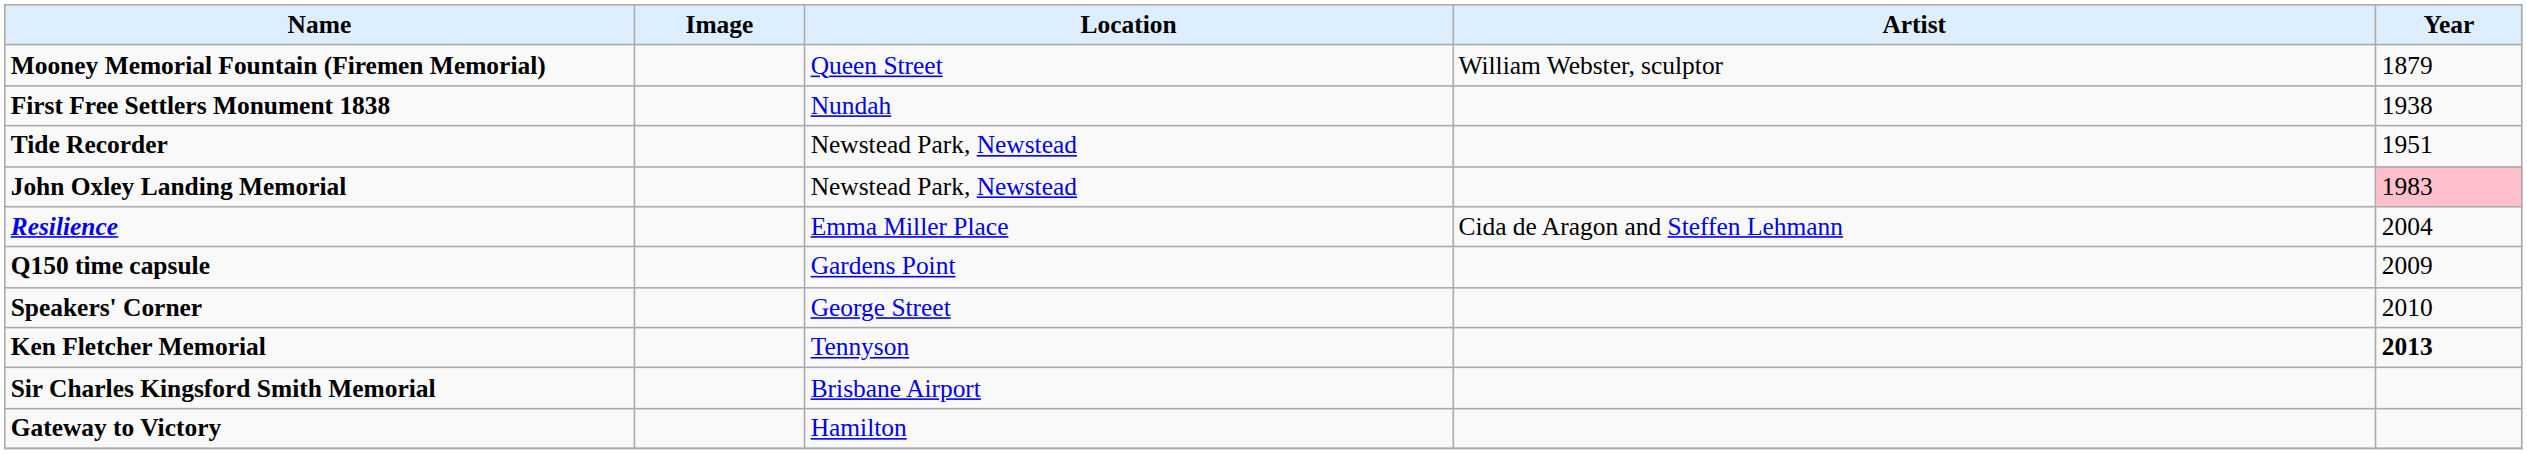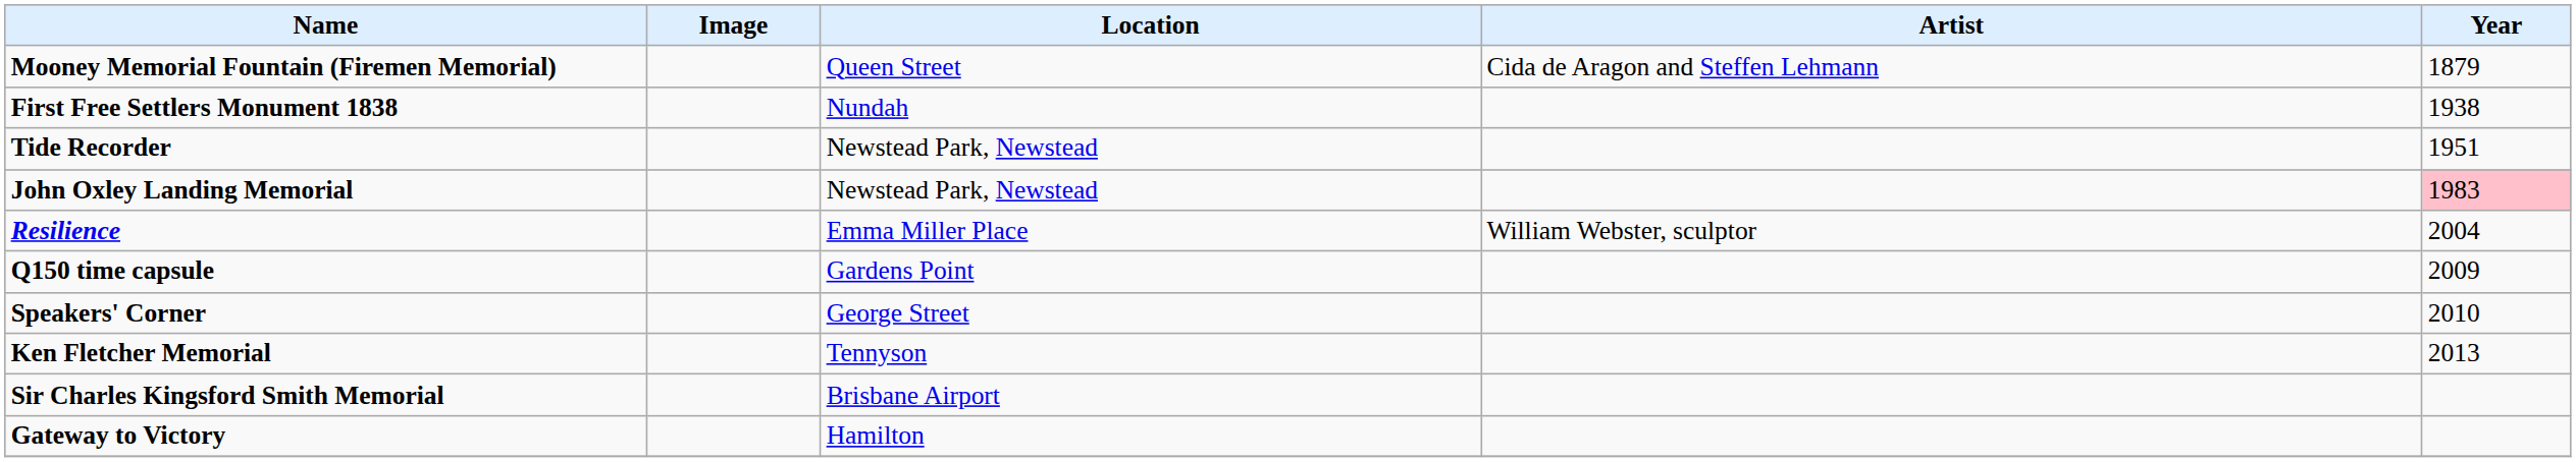Mooney Memorial Fountain (Firemen Memorial) | Artist: William Webster, sculptor -> Cida de Aragon and Steffen Lehmann
Resilience | Artist: Cida de Aragon and Steffen Lehmann -> William Webster, sculptor
Ken Fletcher Memorial | Year: bold -> normal
